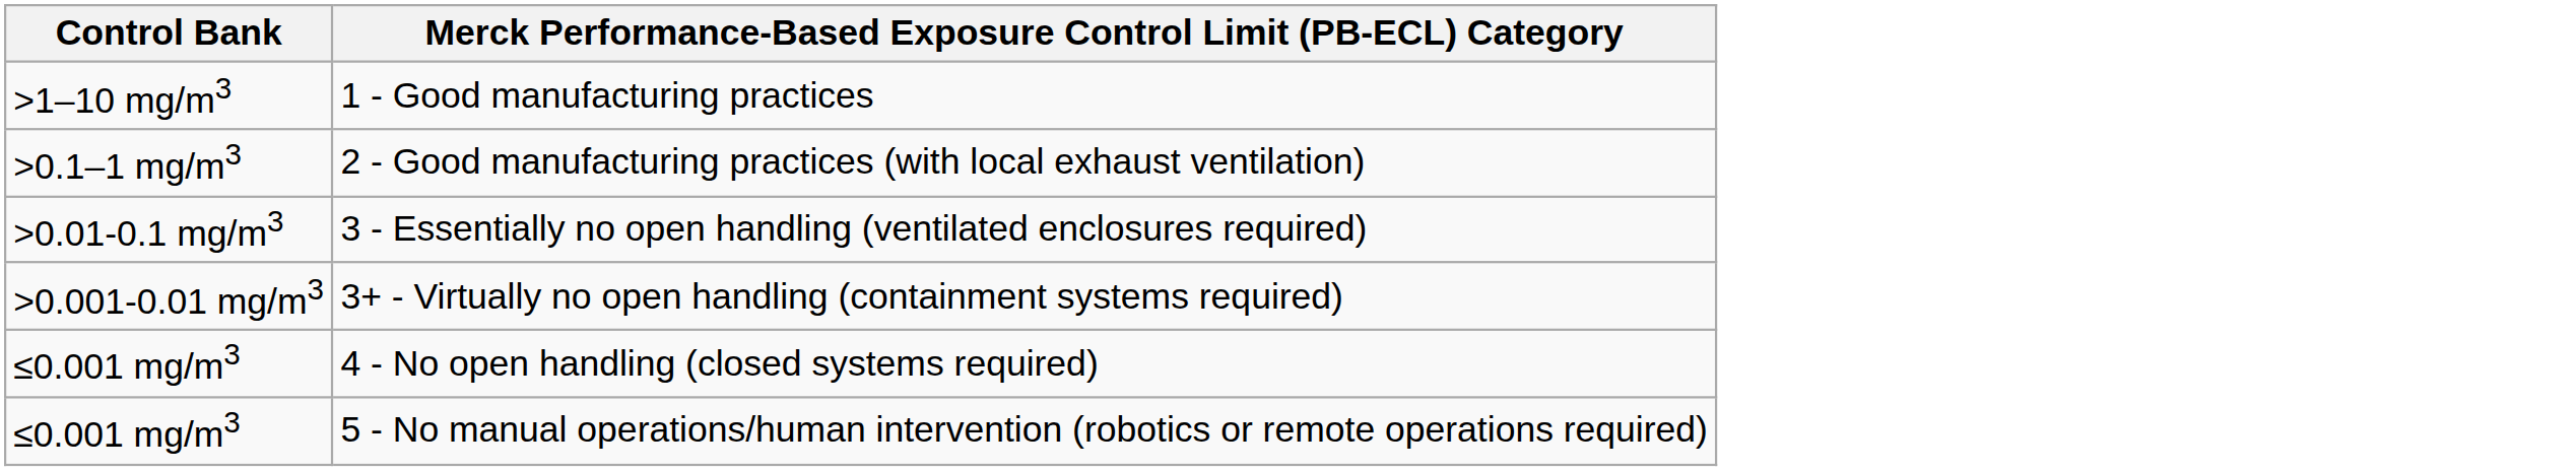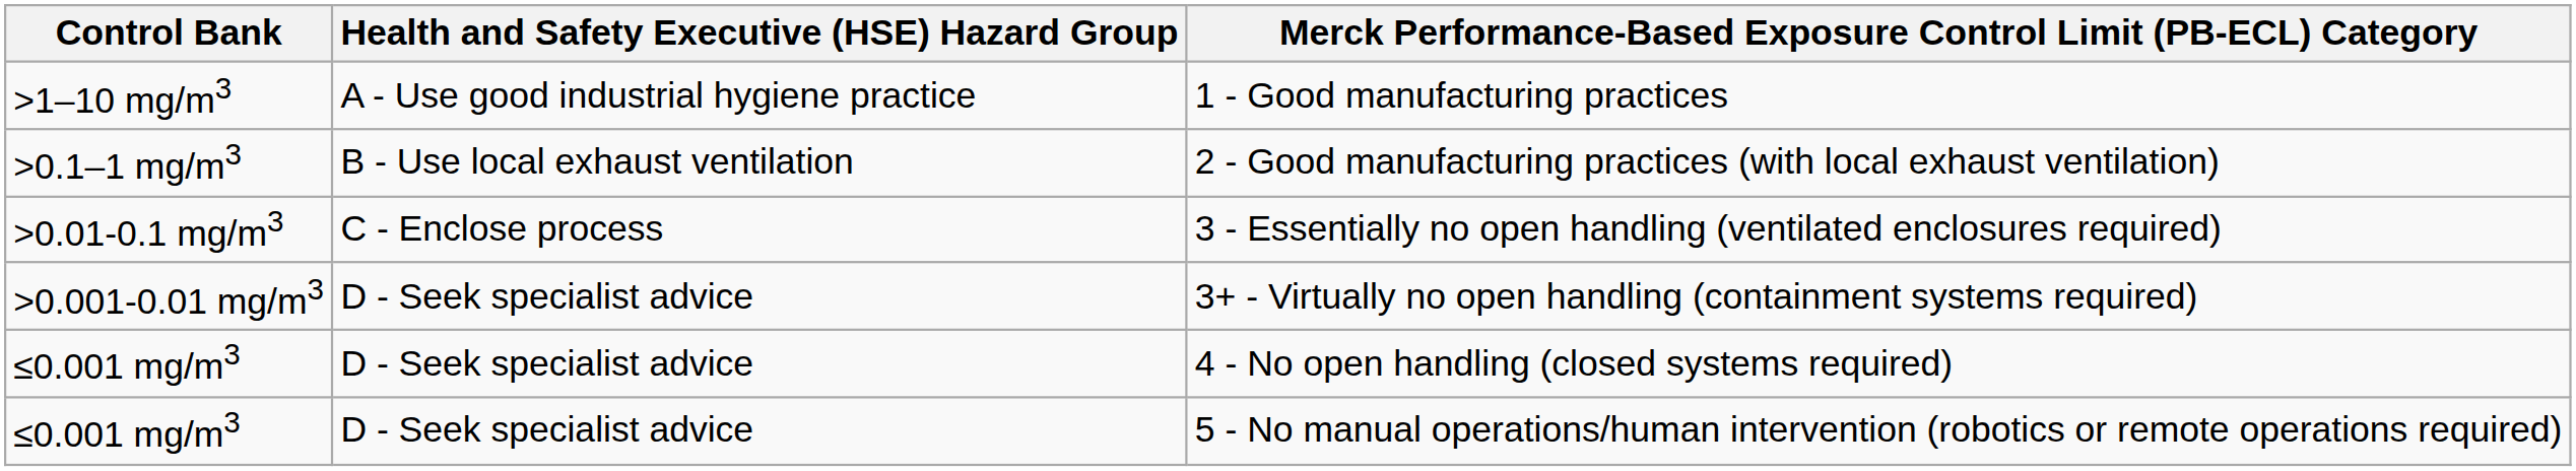+ column: Health and Safety Executive (HSE) Hazard Group | A - Use good industrial hygiene practice | B - Use local exhaust ventilation | C - Enclose process | D - Seek specialist advice | D - Seek specialist advice | D - Seek specialist advice
